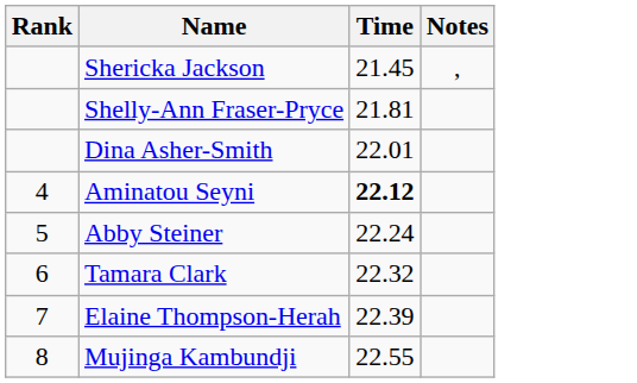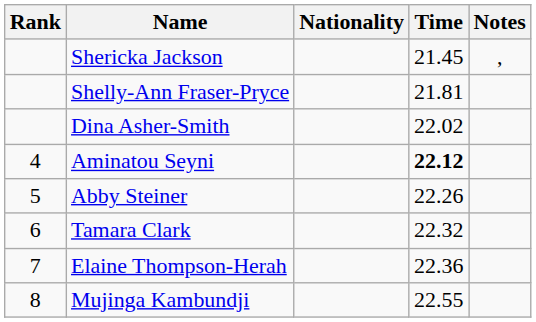+ column: Nationality
Dina Asher-Smith | Time: 22.01 -> 22.02
Abby Steiner | Time: 22.24 -> 22.26
Elaine Thompson-Herah | Time: 22.39 -> 22.36
